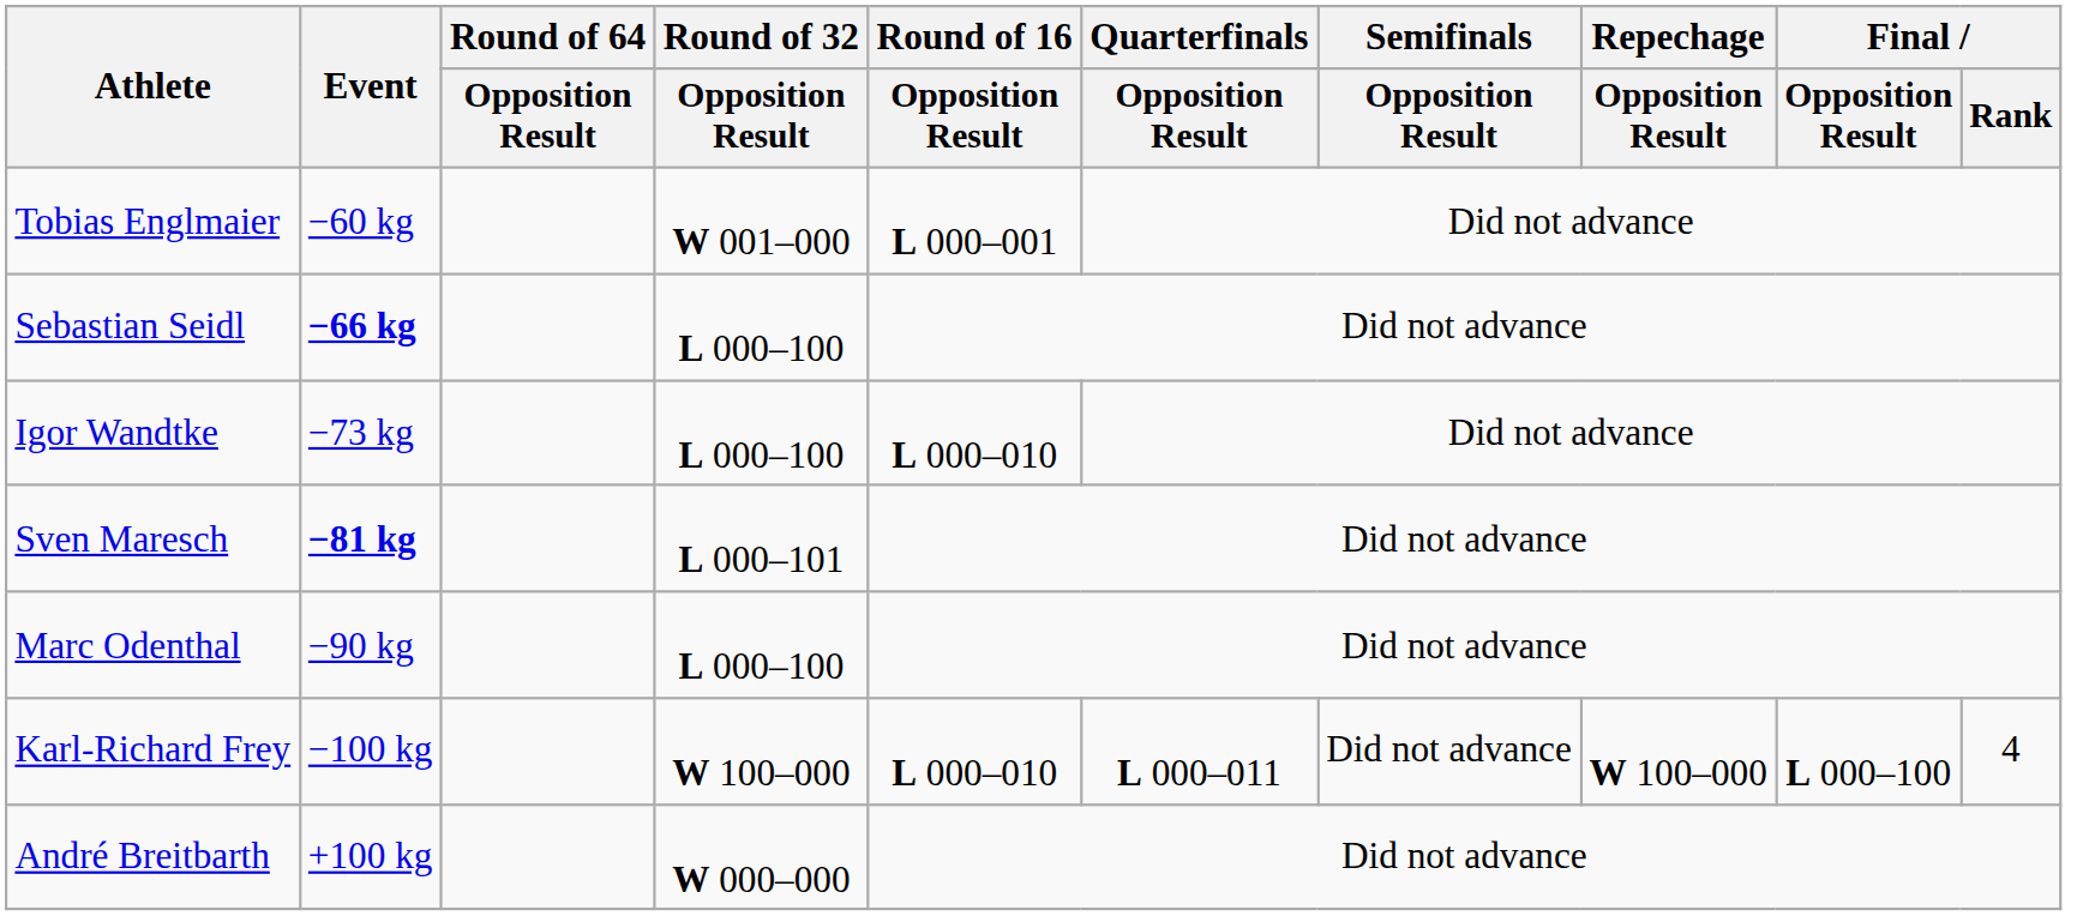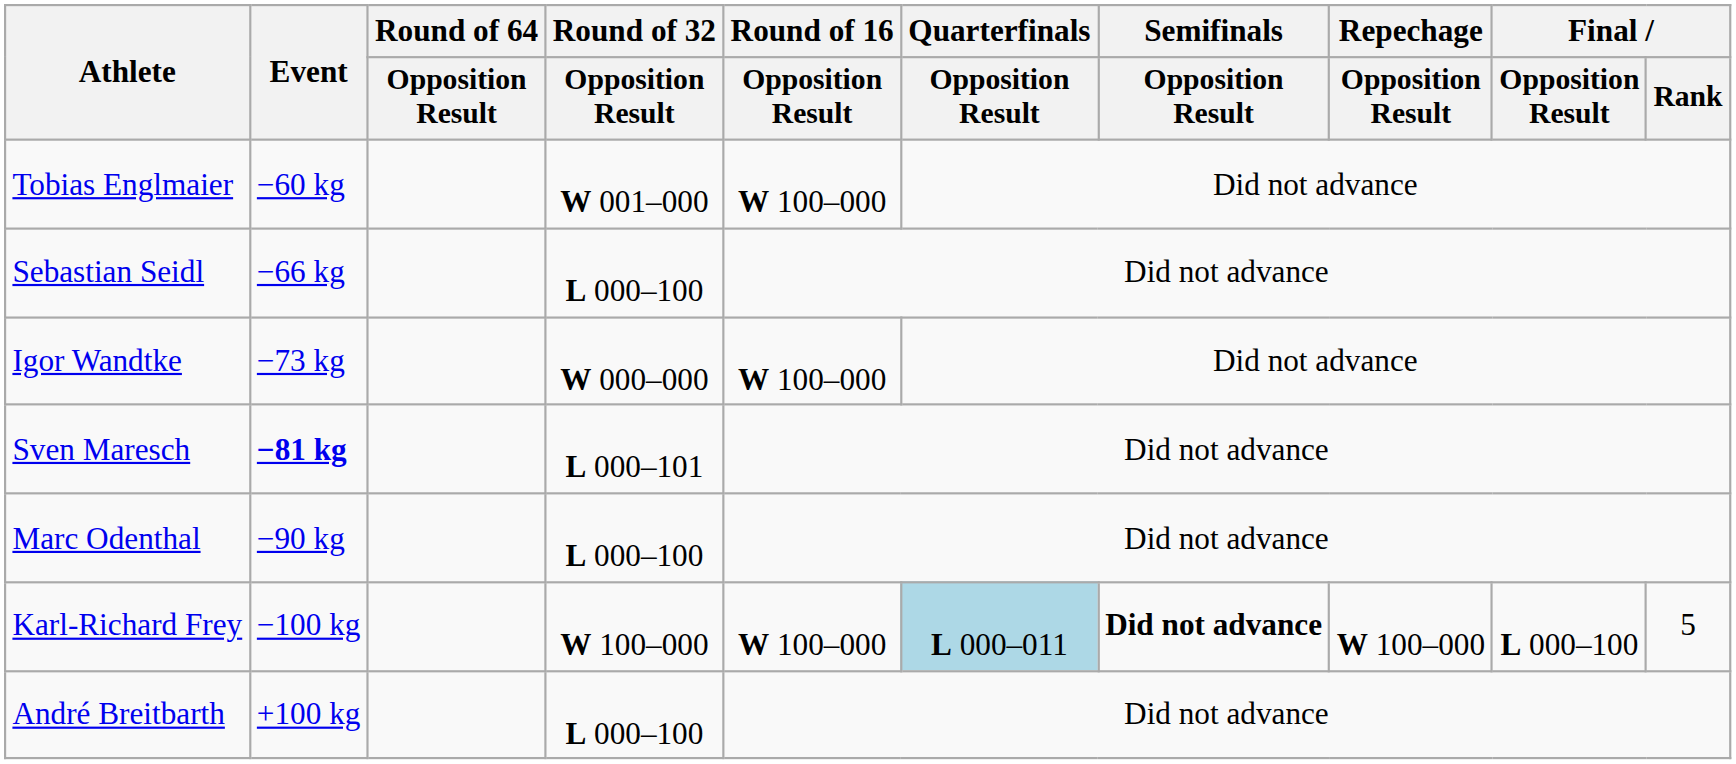Tobias Englmaier | Round of 16 / Opposition Result: L 000–001 -> W 100–000
Sebastian Seidl | Event: bold -> normal
Igor Wandtke | Round of 32 / Opposition Result: L 000–100 -> W 000–000
Igor Wandtke | Round of 16 / Opposition Result: L 000–010 -> W 100–000
Karl-Richard Frey | Round of 16 / Opposition Result: L 000–010 -> W 100–000
Karl-Richard Frey | Quarterfinals / Opposition Result: no background -> lightblue background
Karl-Richard Frey | Semifinals / Opposition Result: normal -> bold
Karl-Richard Frey | Final / Rank: 4 -> 5
André Breitbarth | Round of 32 / Opposition Result: W 000–000 -> L 000–100
